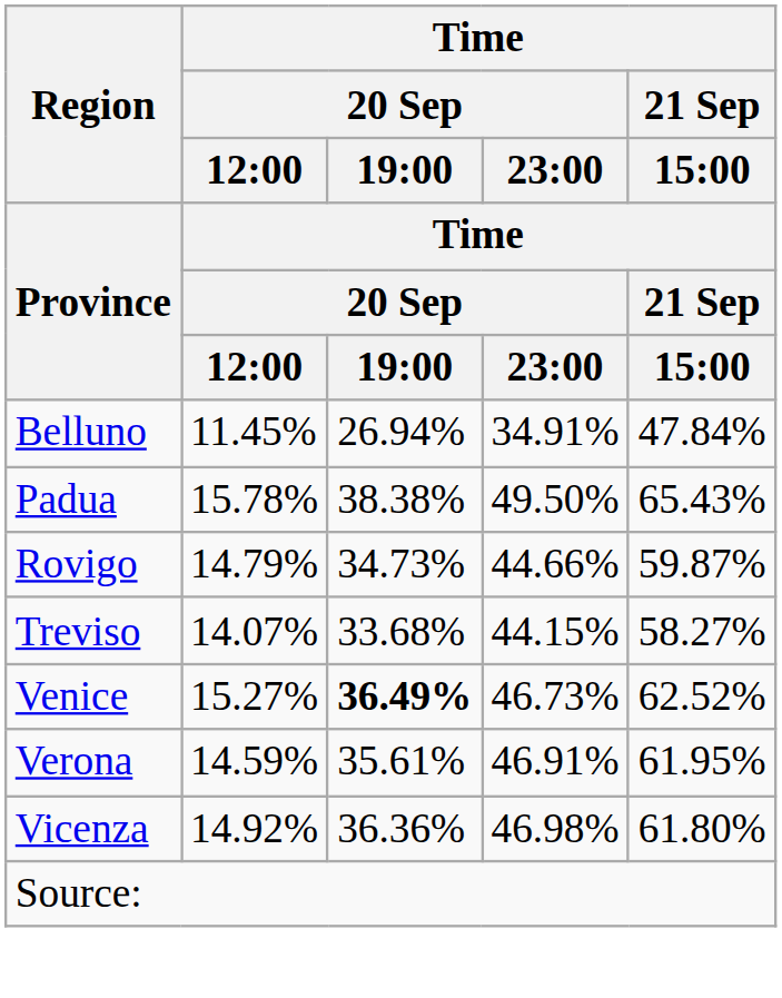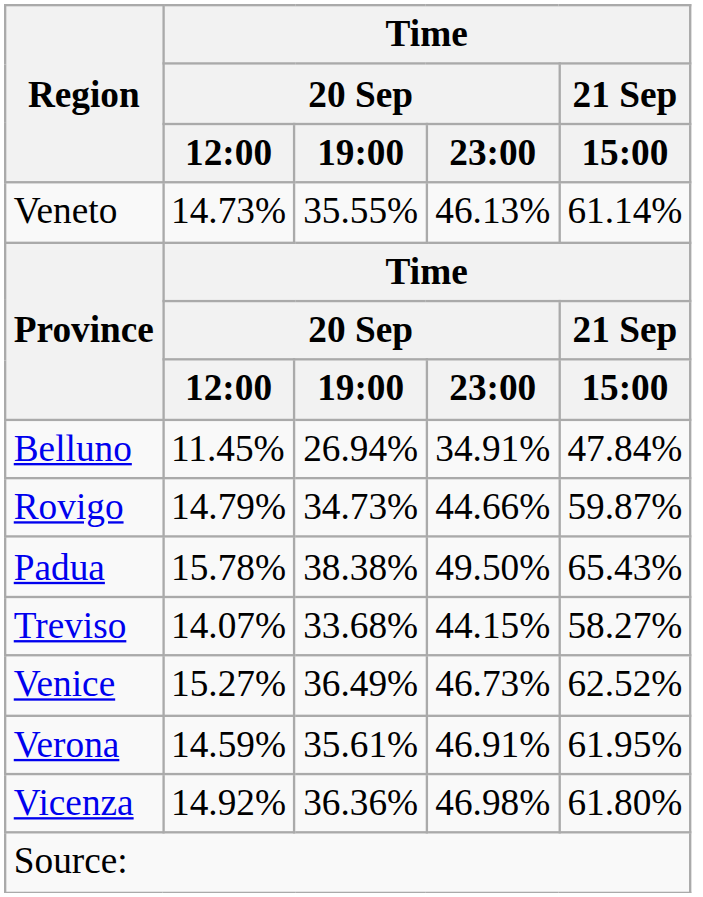+ row: Veneto | 14.73% | 35.55% | 46.13% | 61.14%
rows swapped: Padua <-> Rovigo
Venice | Time / 20 Sep / 19:00: bold -> normal
